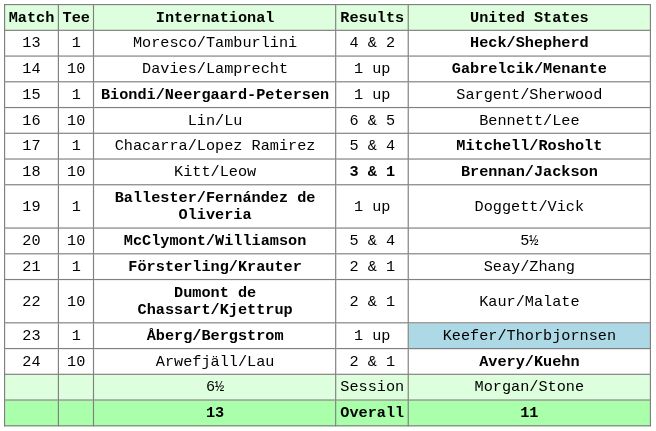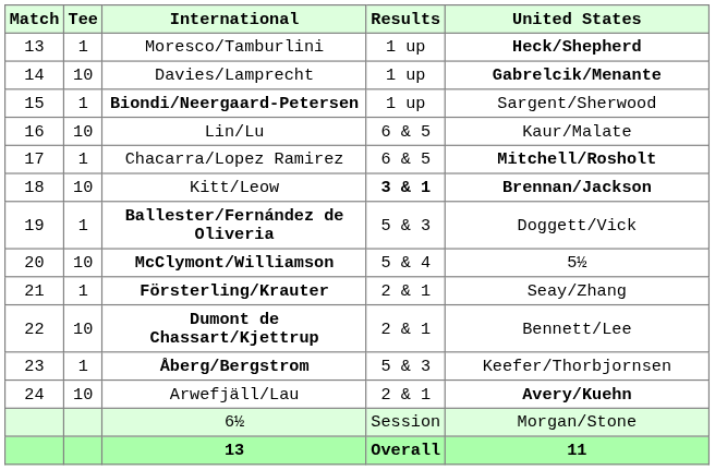Moresco/Tamburlini | Results: 4 & 2 -> 1 up
Lin/Lu | United States: Bennett/Lee -> Kaur/Malate
Chacarra/Lopez Ramirez | Results: 5 & 4 -> 6 & 5
Ballester/Fernández de Oliveria | Results: 1 up -> 5 & 3
Dumont de Chassart/Kjettrup | United States: Kaur/Malate -> Bennett/Lee
Åberg/Bergstrom | Results: 1 up -> 5 & 3
Åberg/Bergstrom | United States: lightblue background -> no background
